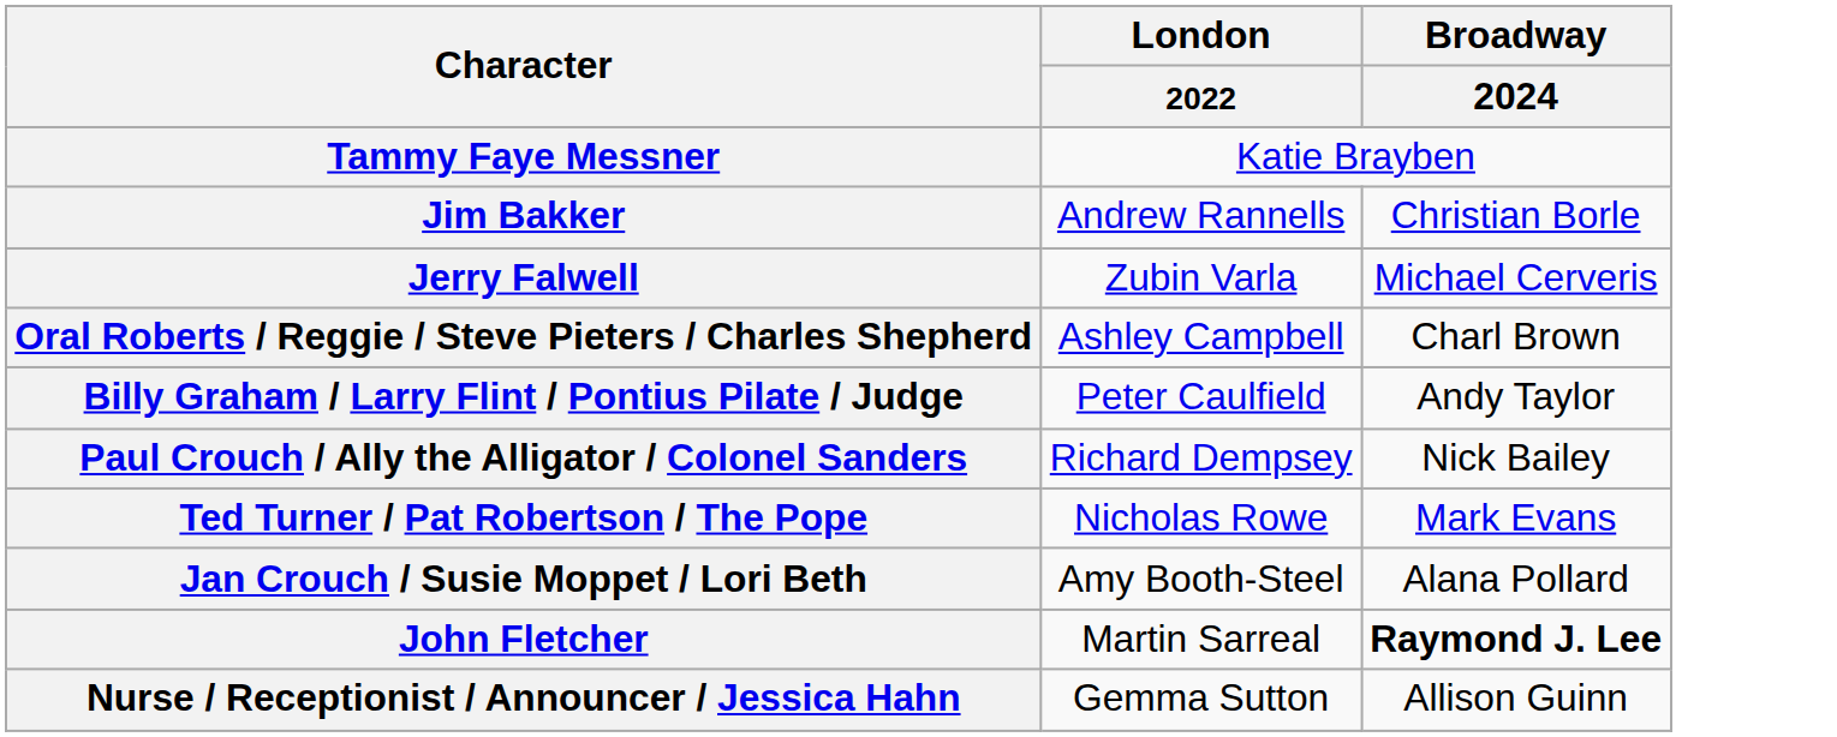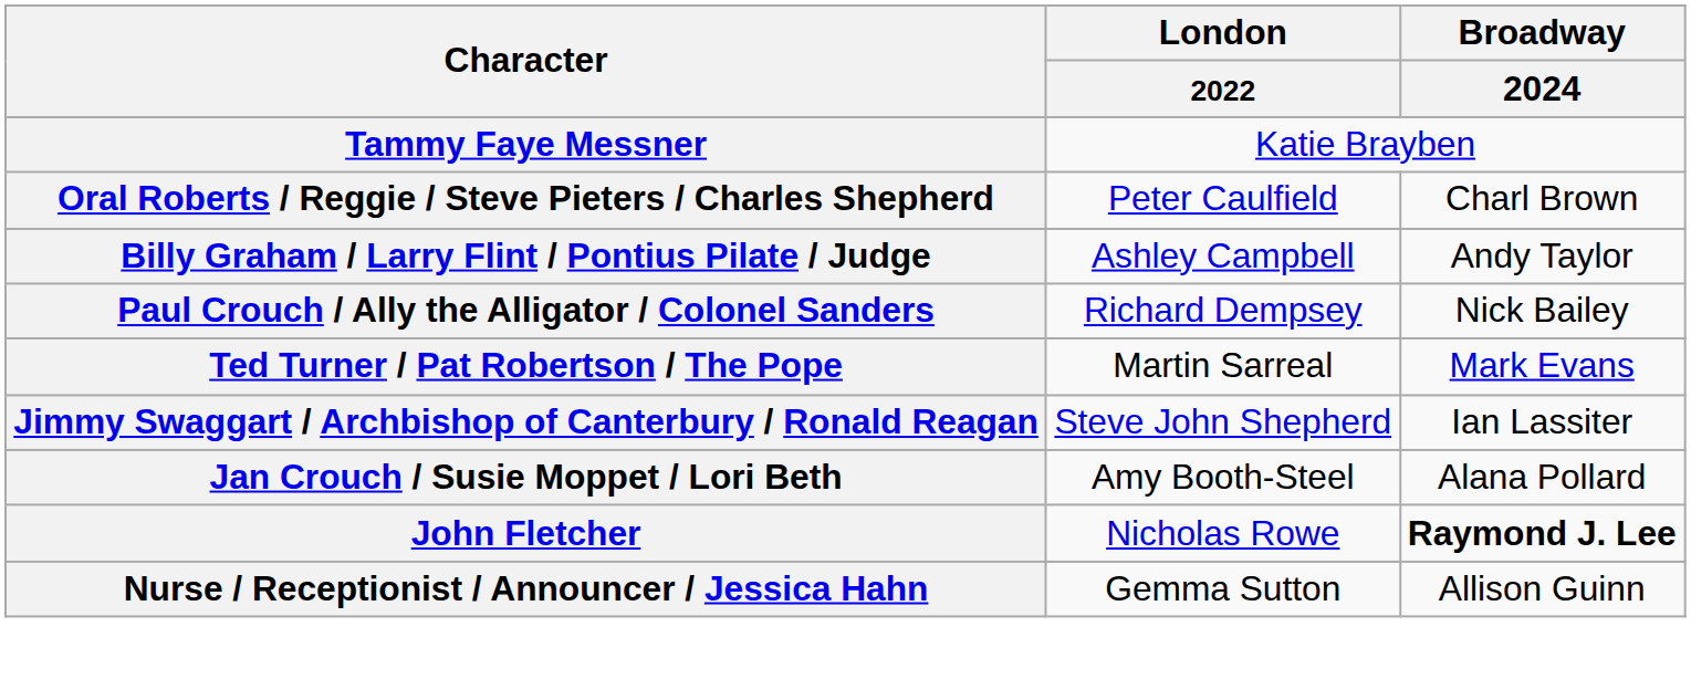- row: Jim Bakker | Andrew Rannells | Christian Borle
- row: Jerry Falwell | Zubin Varla | Michael Cerveris
Oral Roberts / Reggie / Steve Pieters / Charles Shepherd | London / 2022: Ashley Campbell -> Peter Caulfield
Billy Graham / Larry Flint / Pontius Pilate / Judge | London / 2022: Peter Caulfield -> Ashley Campbell
Ted Turner / Pat Robertson / The Pope | London / 2022: Nicholas Rowe -> Martin Sarreal
+ row: Jimmy Swaggart / Archbishop of Canterbury / Ronald Reagan | Steve John Shepherd | Ian Lassiter
John Fletcher | London / 2022: Martin Sarreal -> Nicholas Rowe
